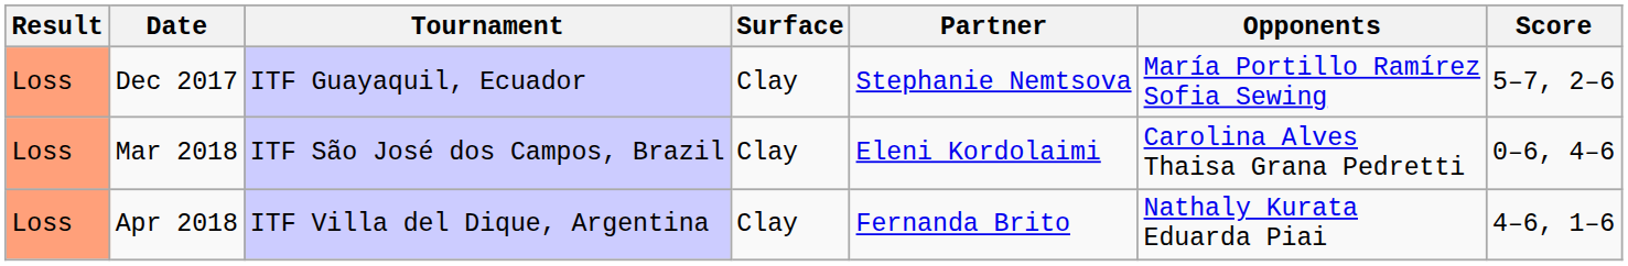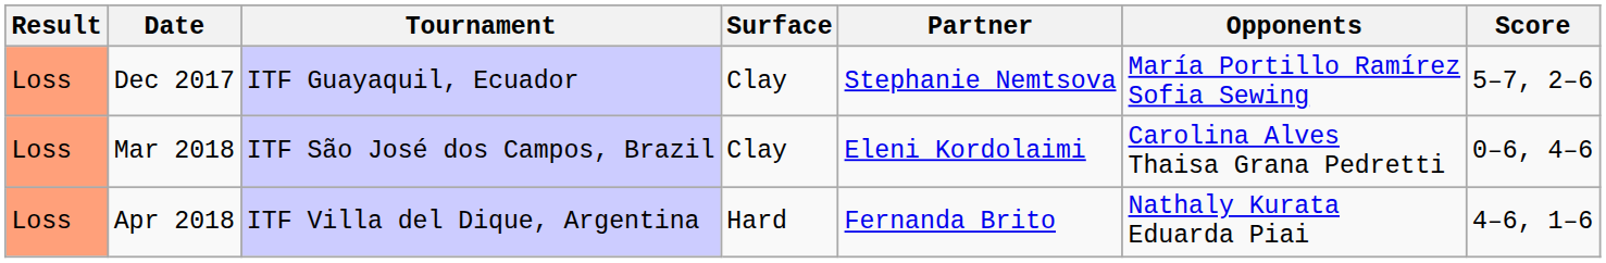Apr 2018 | Surface: Clay -> Hard
